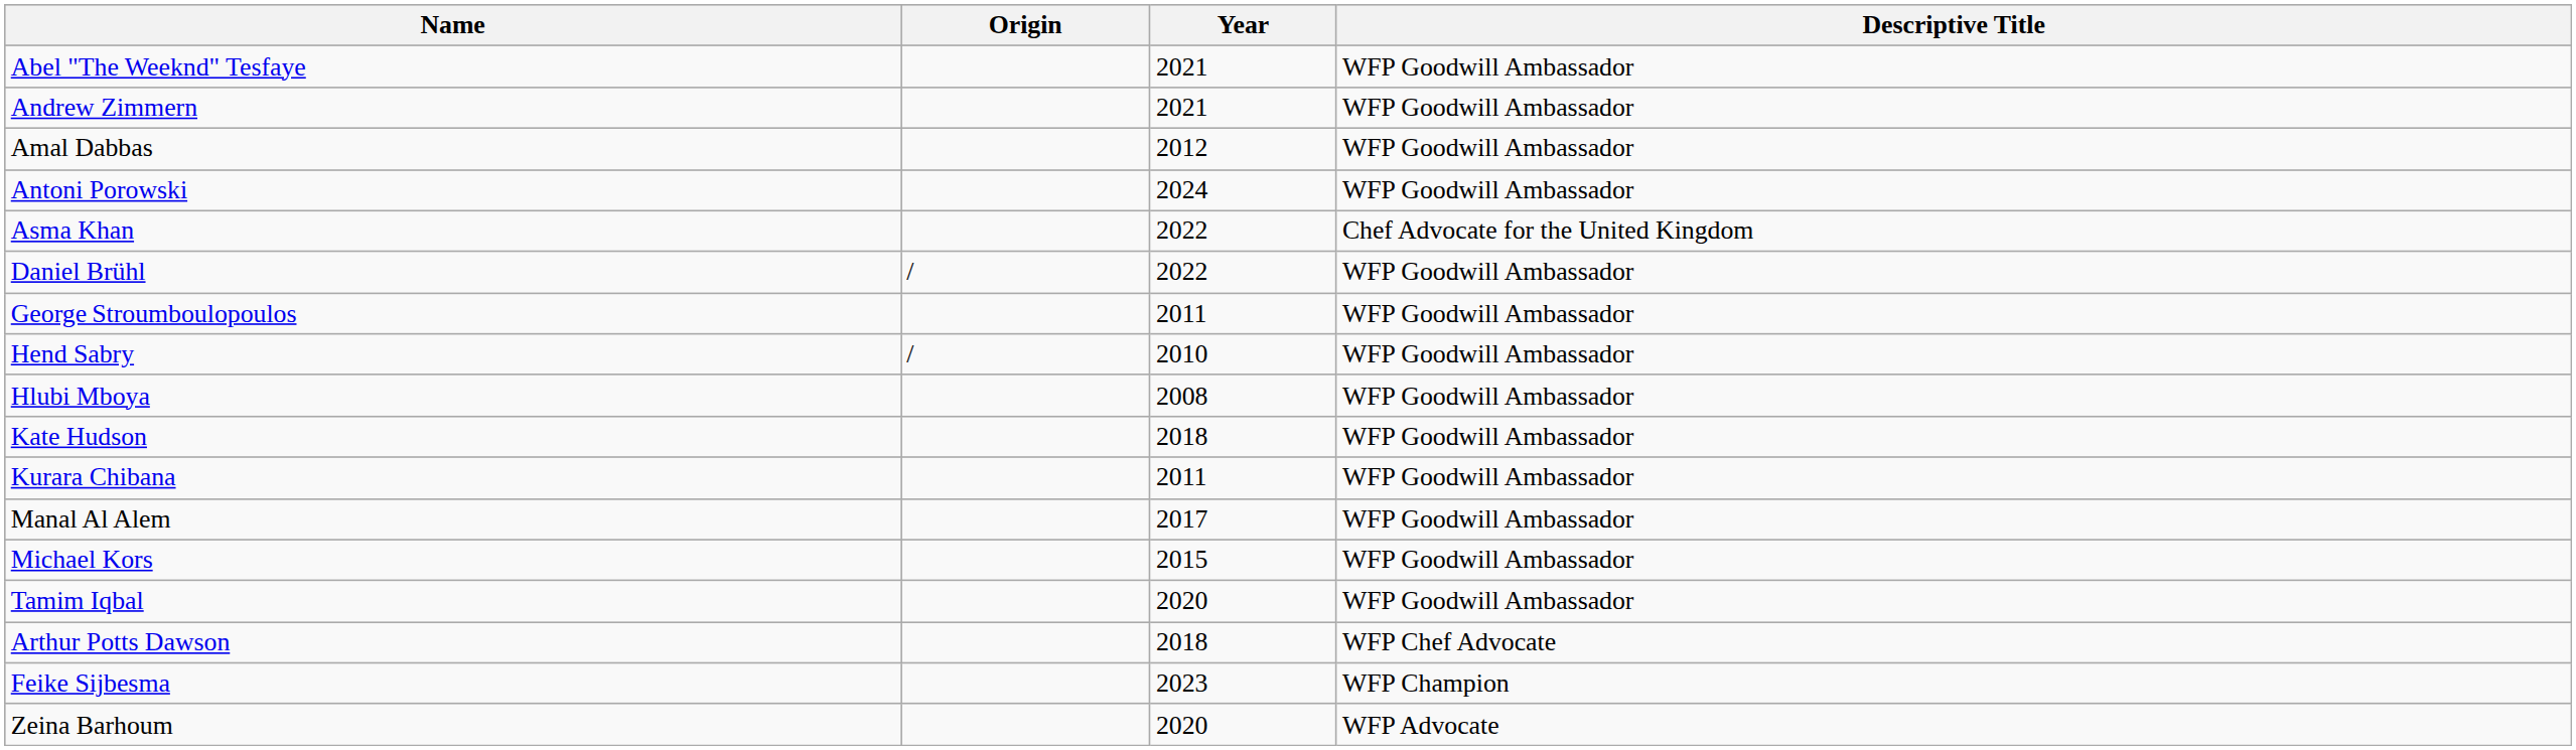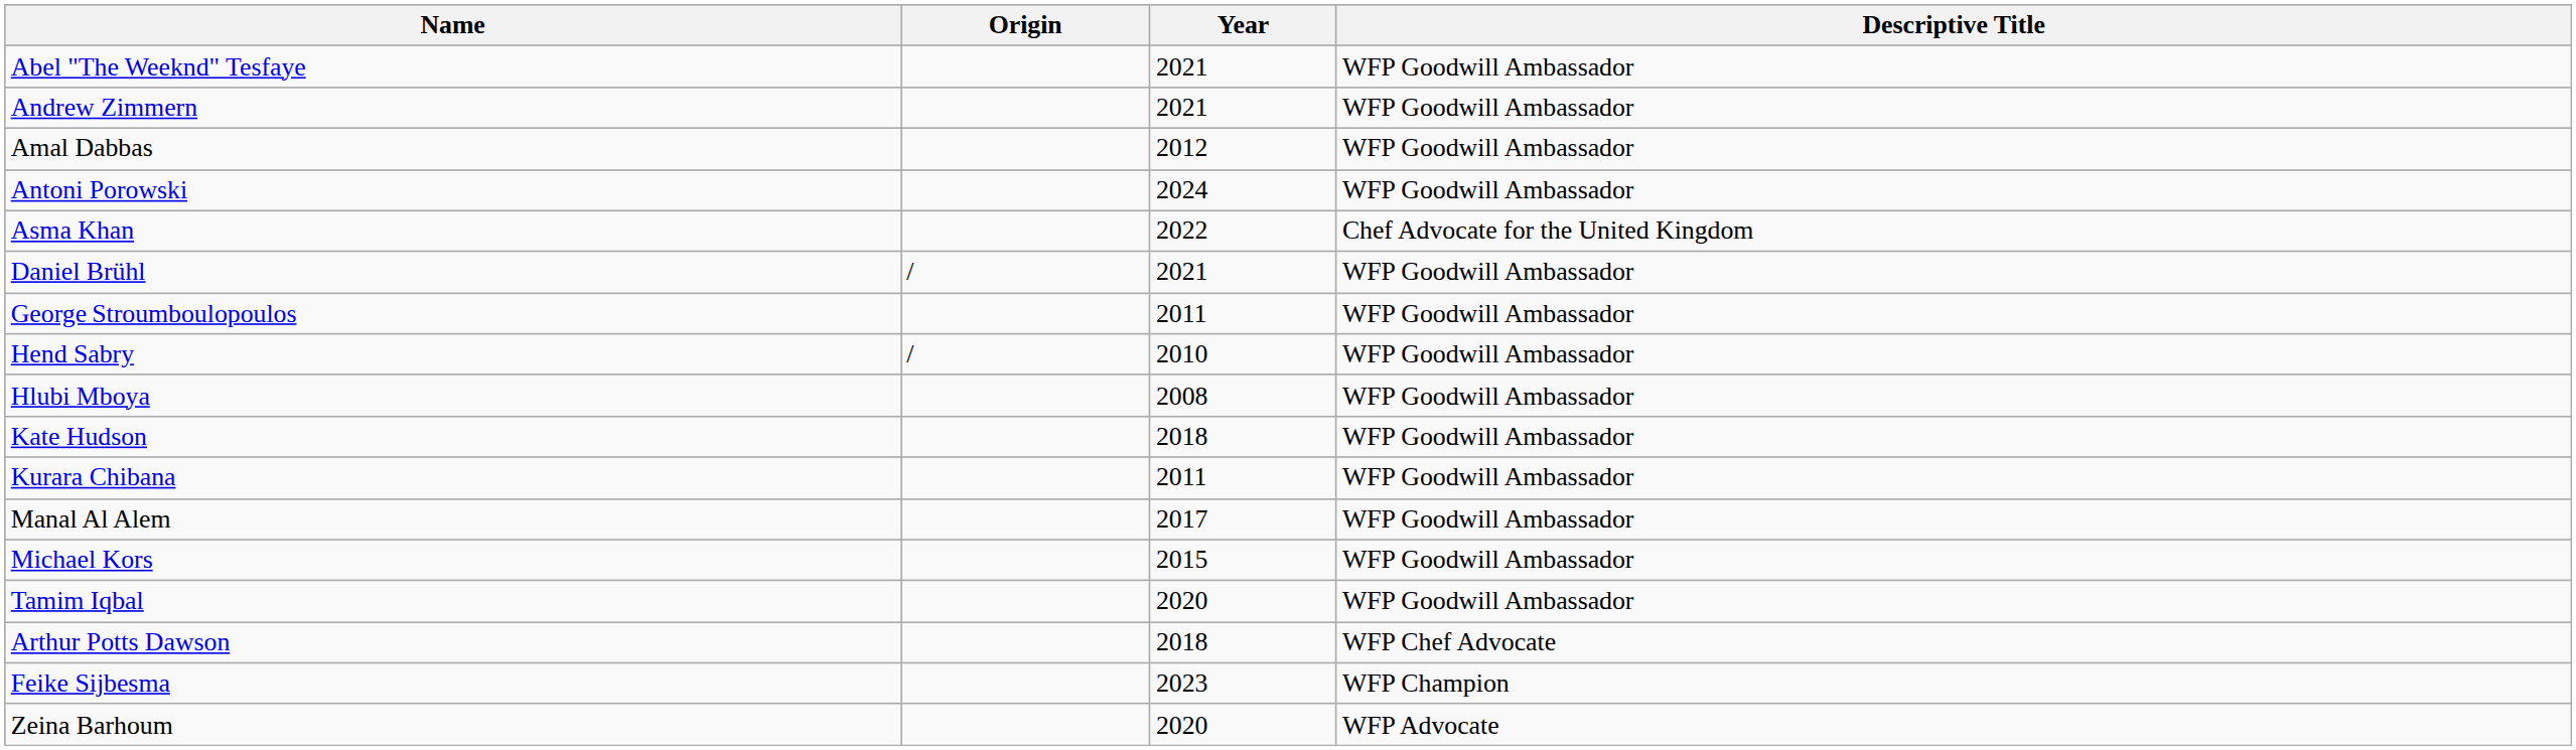Daniel Brühl | Year: 2022 -> 2021
